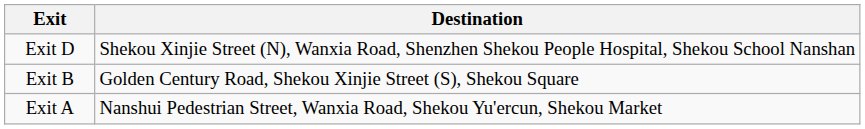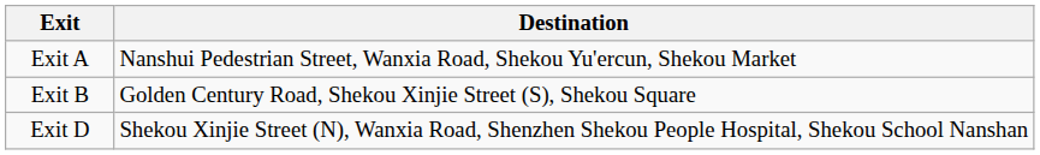rows swapped: Exit A <-> Exit D
